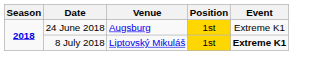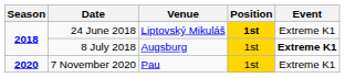24 June 2018 | Venue: Augsburg -> Liptovský Mikuláš
24 June 2018 | Position: normal -> bold
8 July 2018 | Venue: Liptovský Mikuláš -> Augsburg
+ row: 2020 | 7 November 2020 | Pau | 1st | Extreme K1
